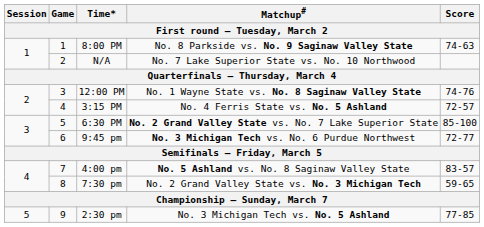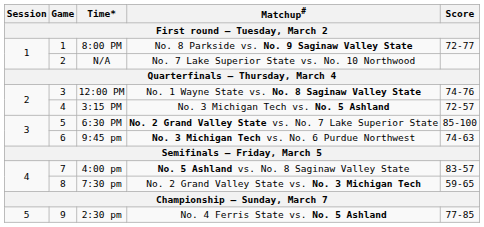8:00 PM | Score: 74-63 -> 72-77
3:15 PM | Matchup#: No. 4 Ferris State vs. No. 5 Ashland -> No. 3 Michigan Tech vs. No. 5 Ashland
9:45 pm | Score: 72-77 -> 74-63
2:30 pm | Matchup#: No. 3 Michigan Tech vs. No. 5 Ashland -> No. 4 Ferris State vs. No. 5 Ashland
